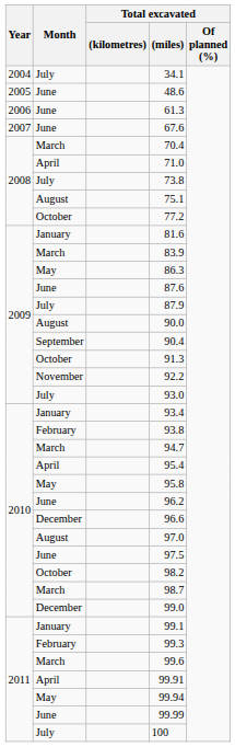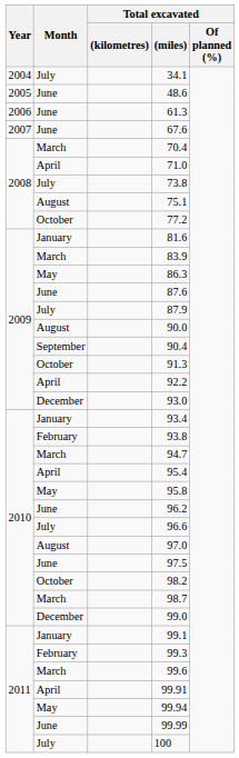92.2 | Month: November -> April
93.0 | Month: July -> December
96.6 | Month: December -> July
